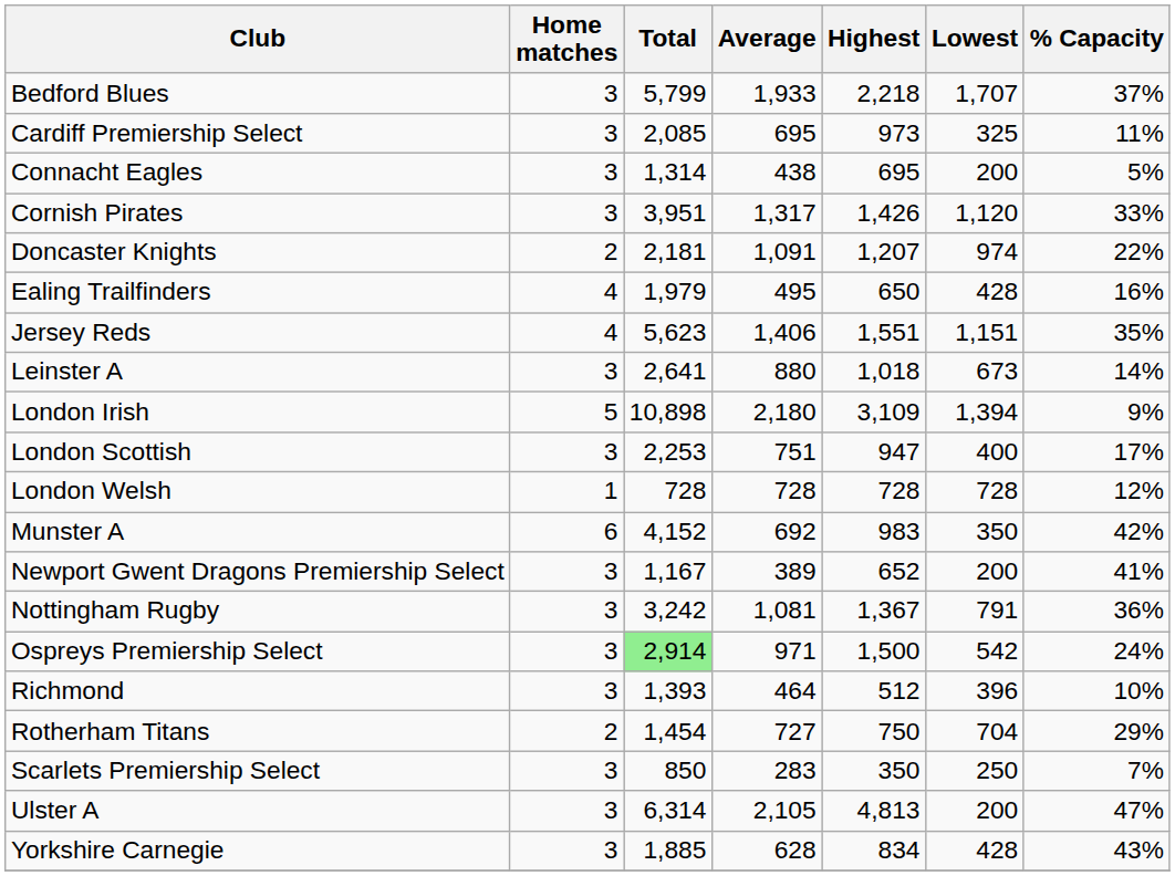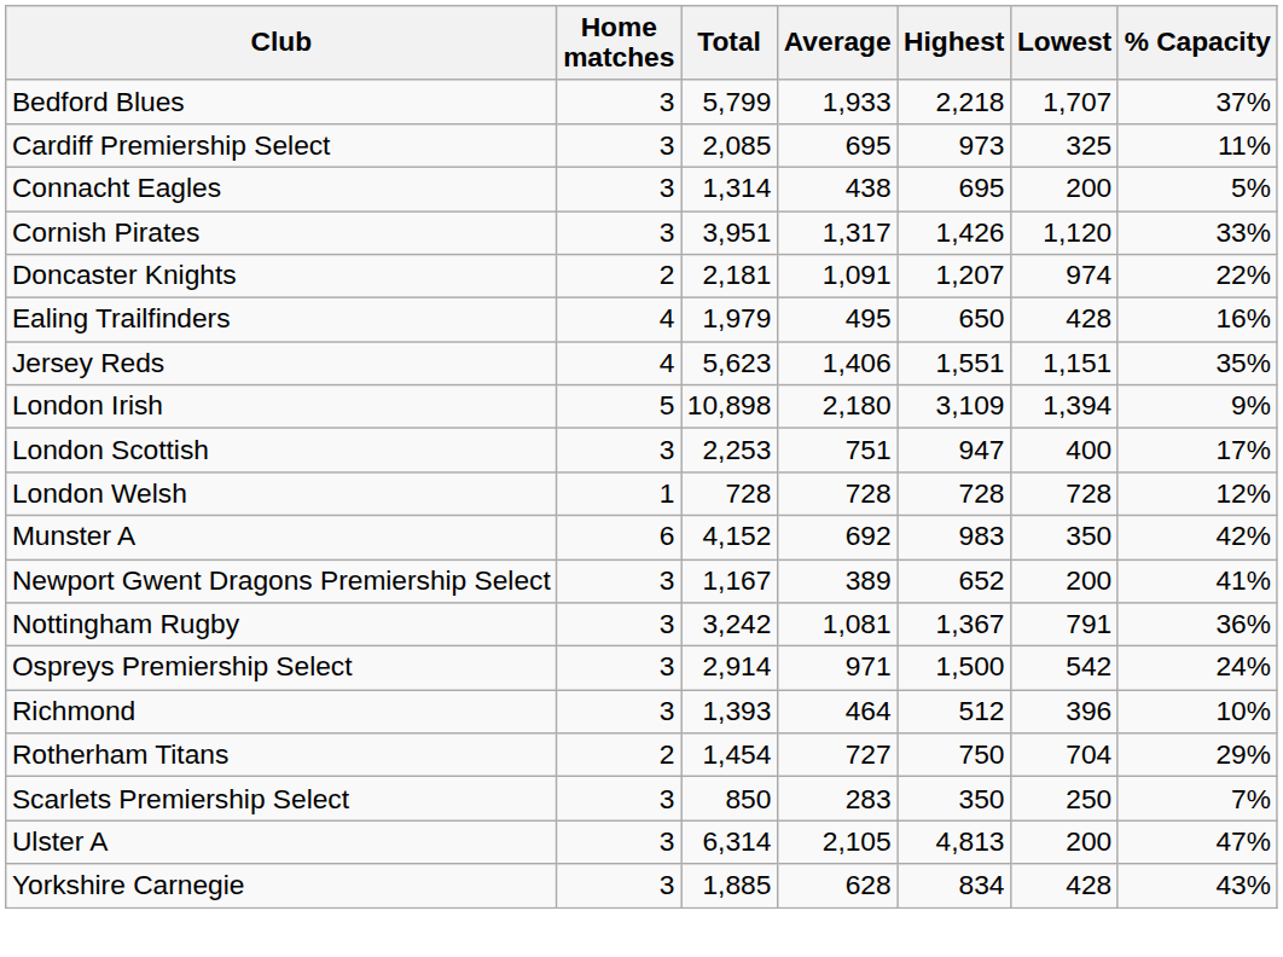- row: Leinster A | 3 | 2,641 | 880 | 1,018 | 673 | 14%
Ospreys Premiership Select | Total: lightgreen background -> no background
